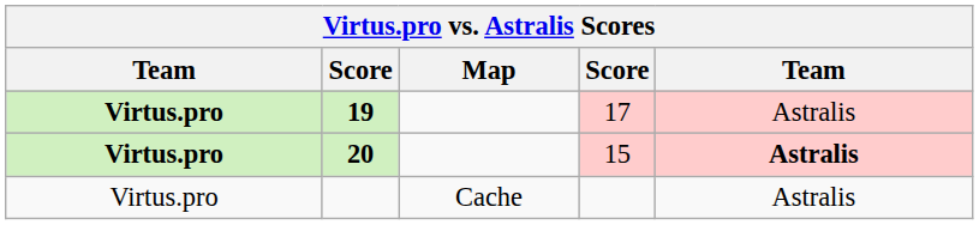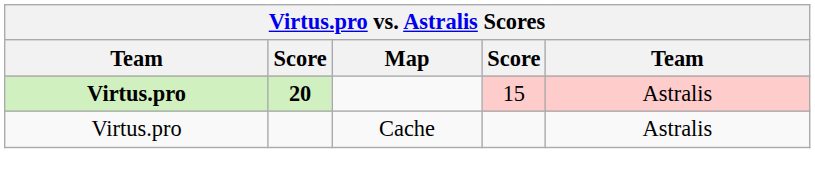- row: Virtus.pro | 19 | 17 | Astralis
15 | column 5: bold -> normal
